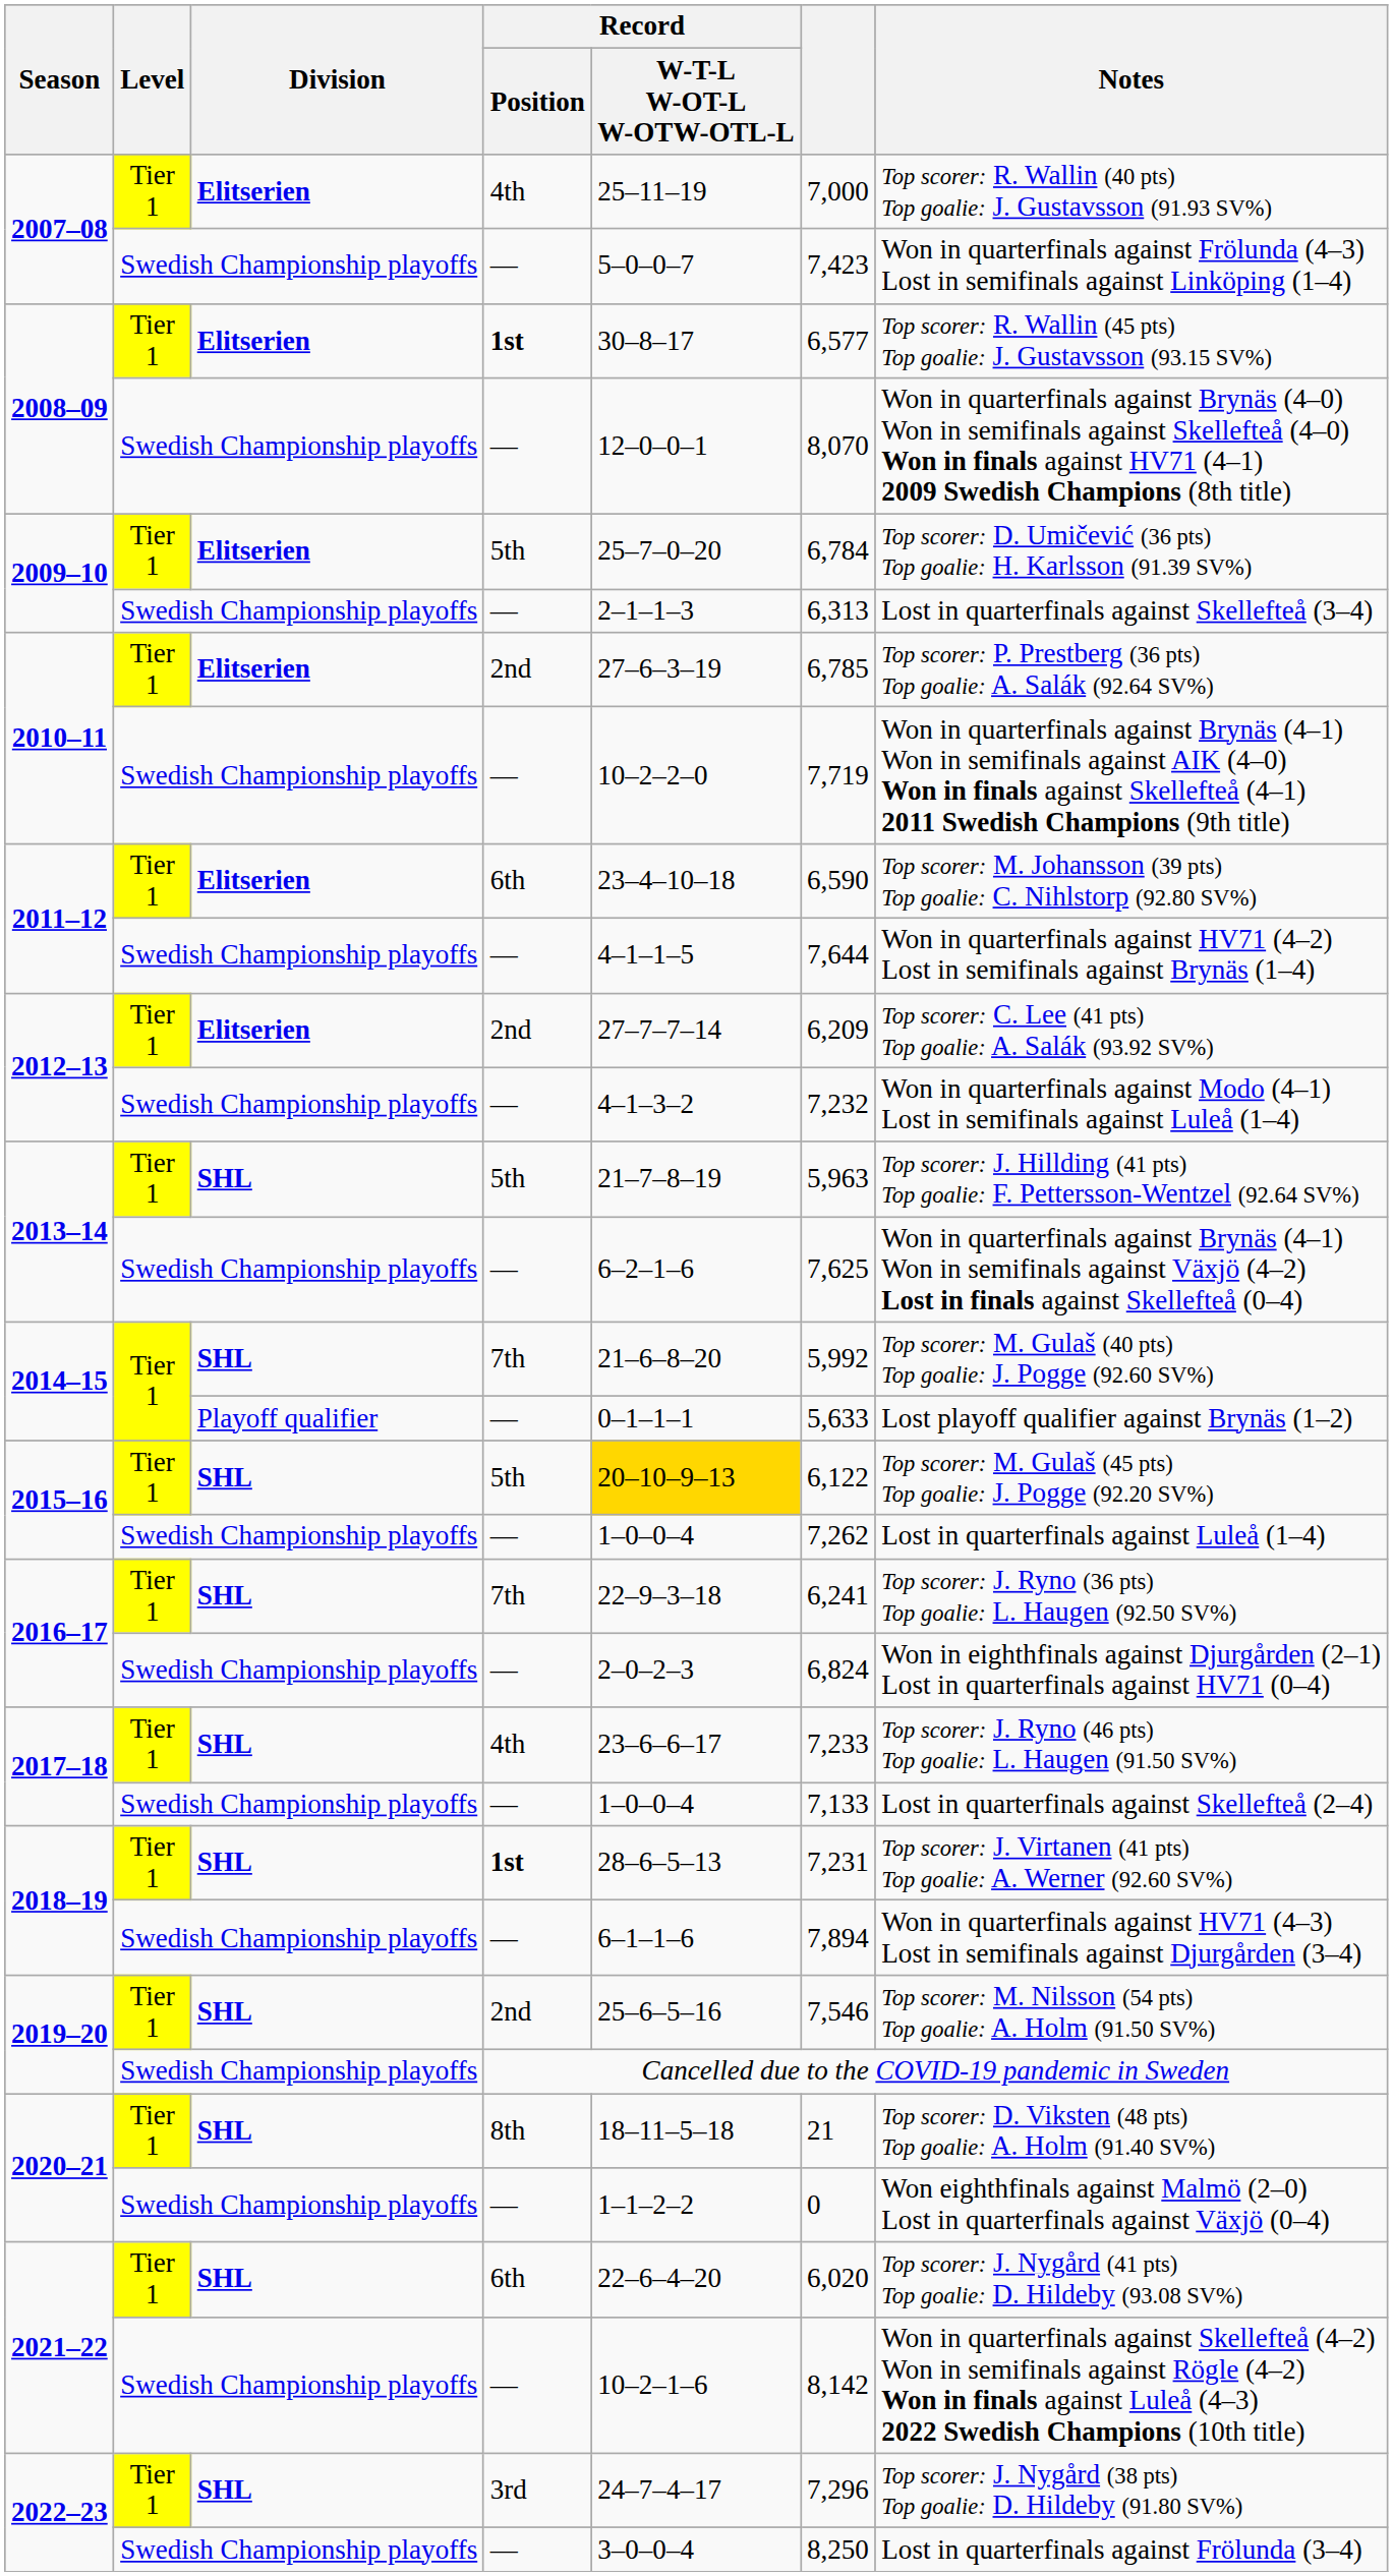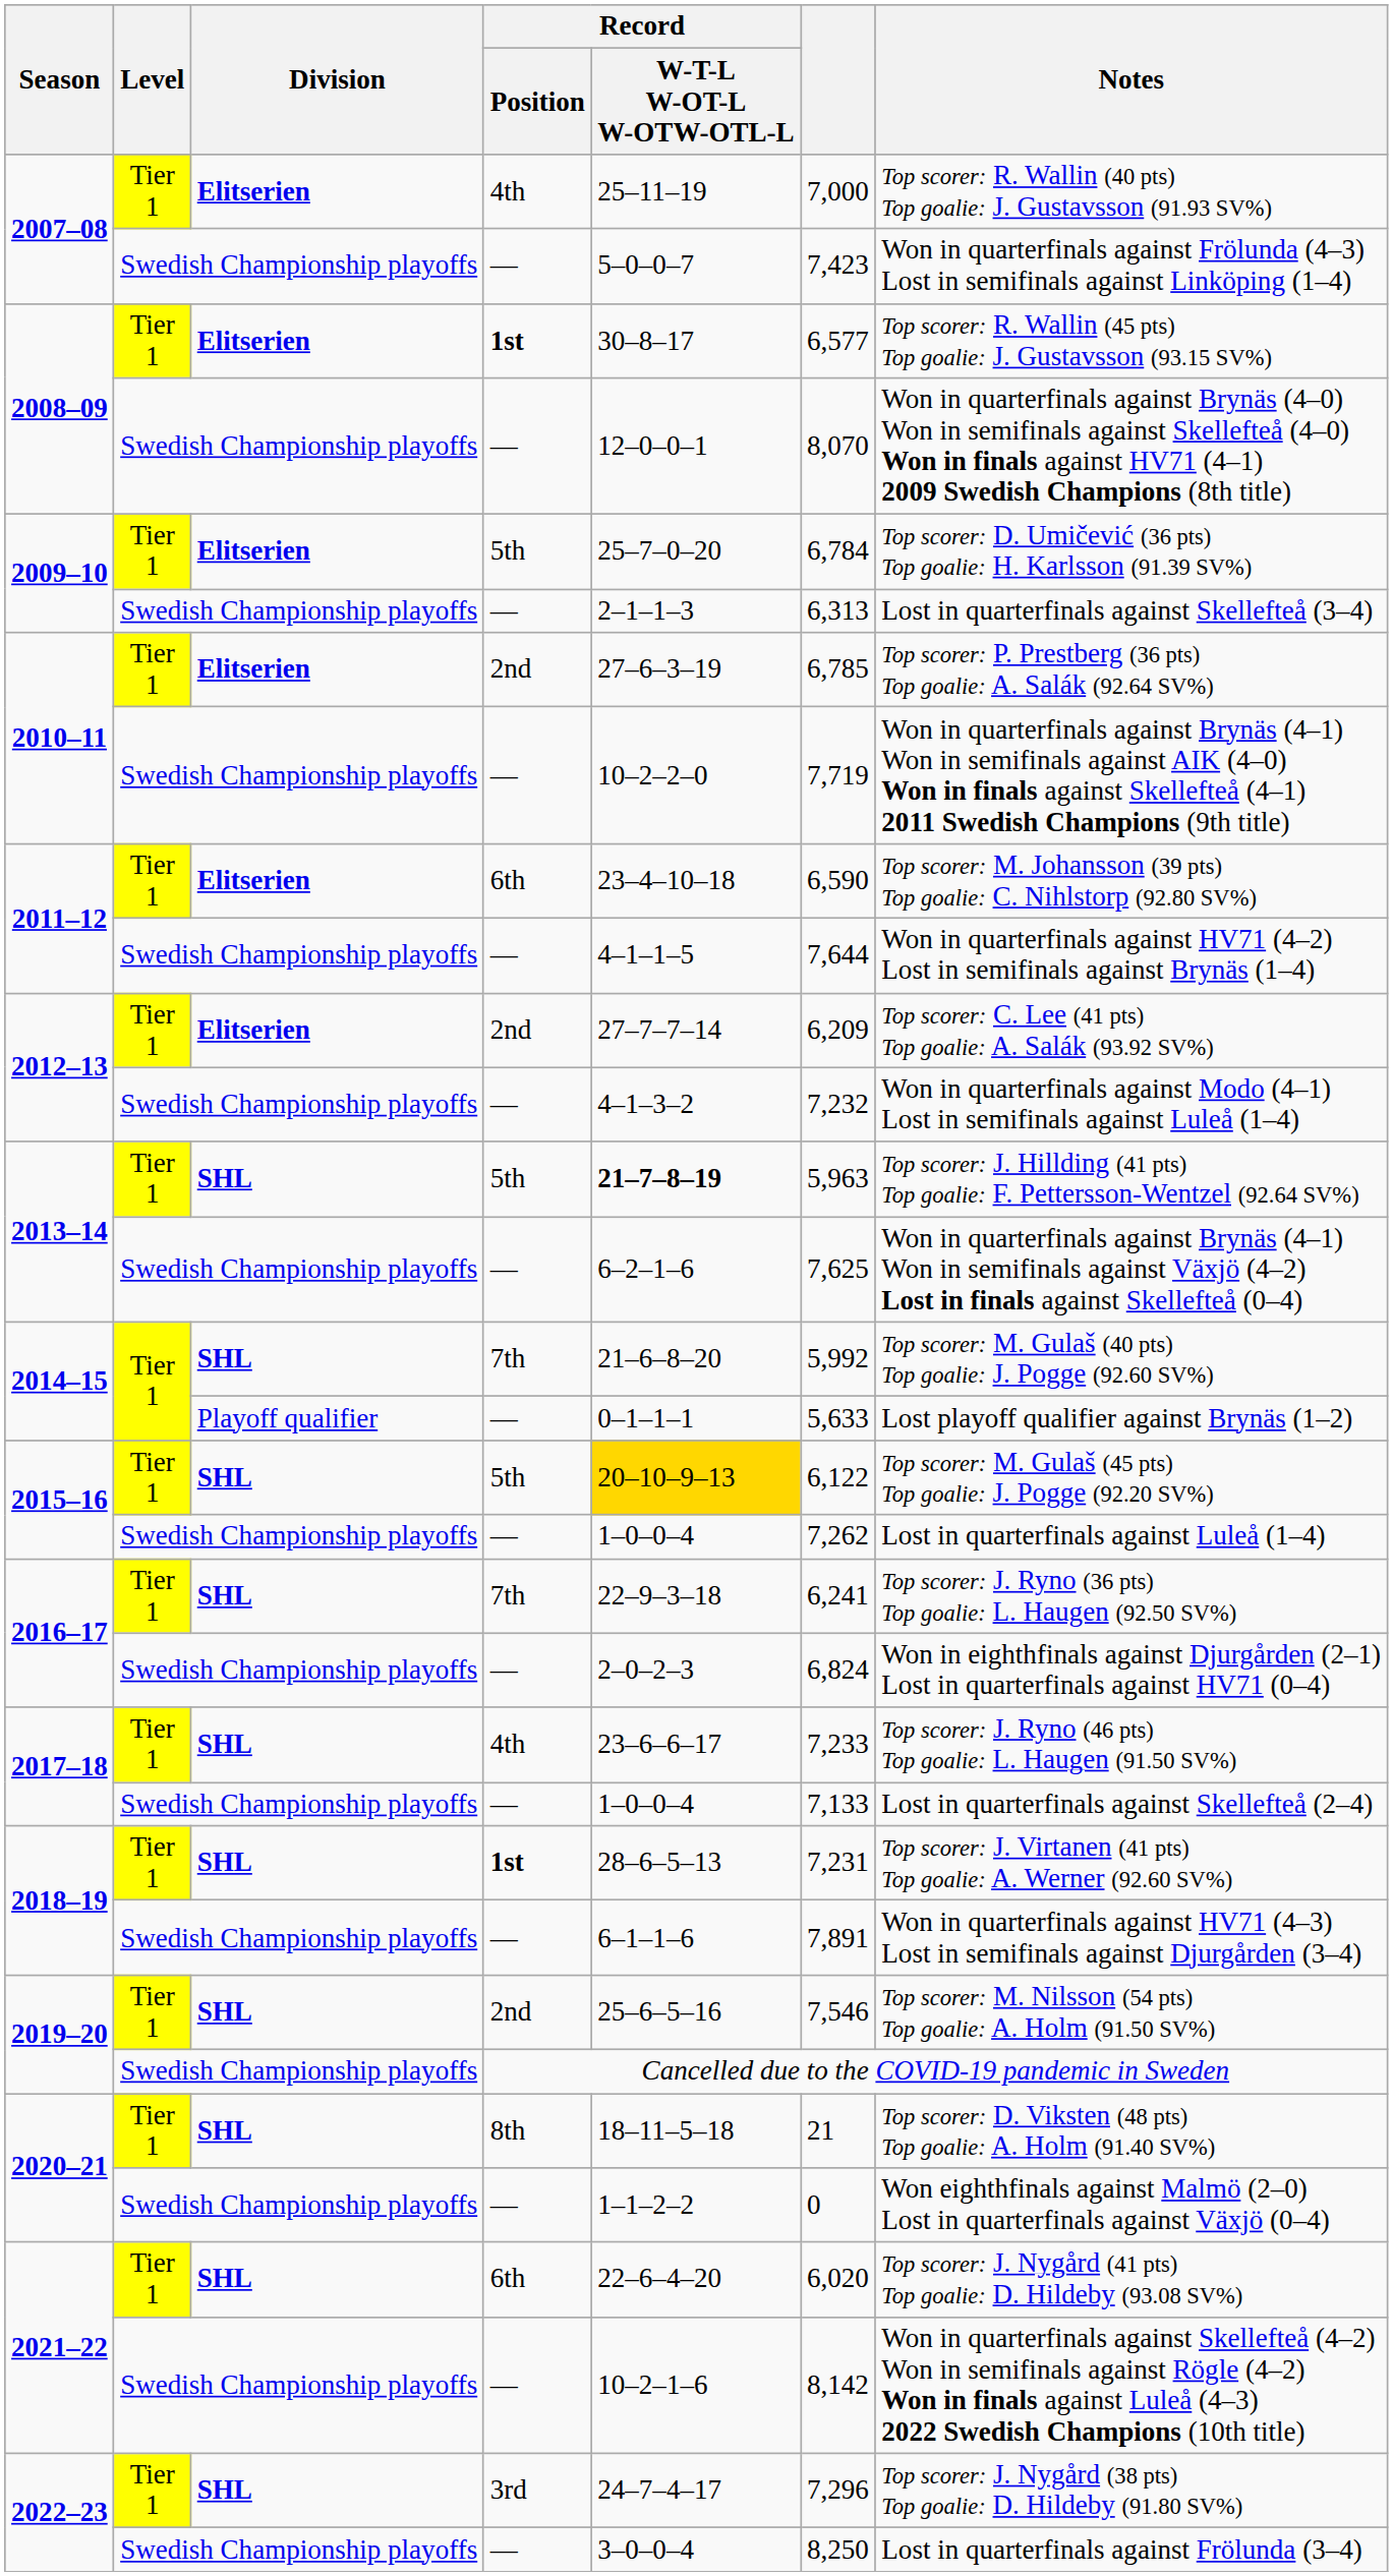2013–14 / 5th | Record / W-T-L W-OT-L W-OTW-OTL-L: normal -> bold
2018–19 / — | column 6: 7,894 -> 7,891
